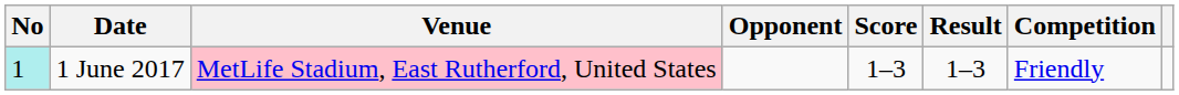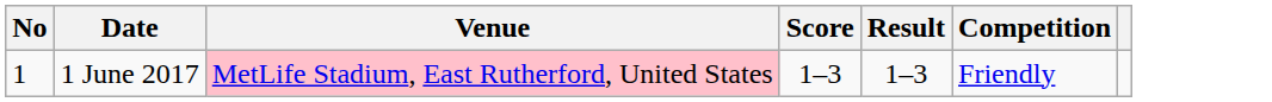- column: Opponent
1 June 2017 | No: paleturquoise background -> no background
